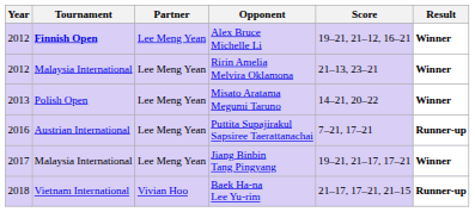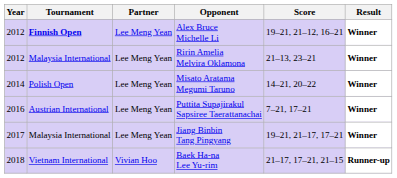Misato Aratama Megumi Taruno | Year: 2013 -> 2014
Puttita Supajirakul Sapsiree Taerattanachai | Result: Runner-up -> Winner
